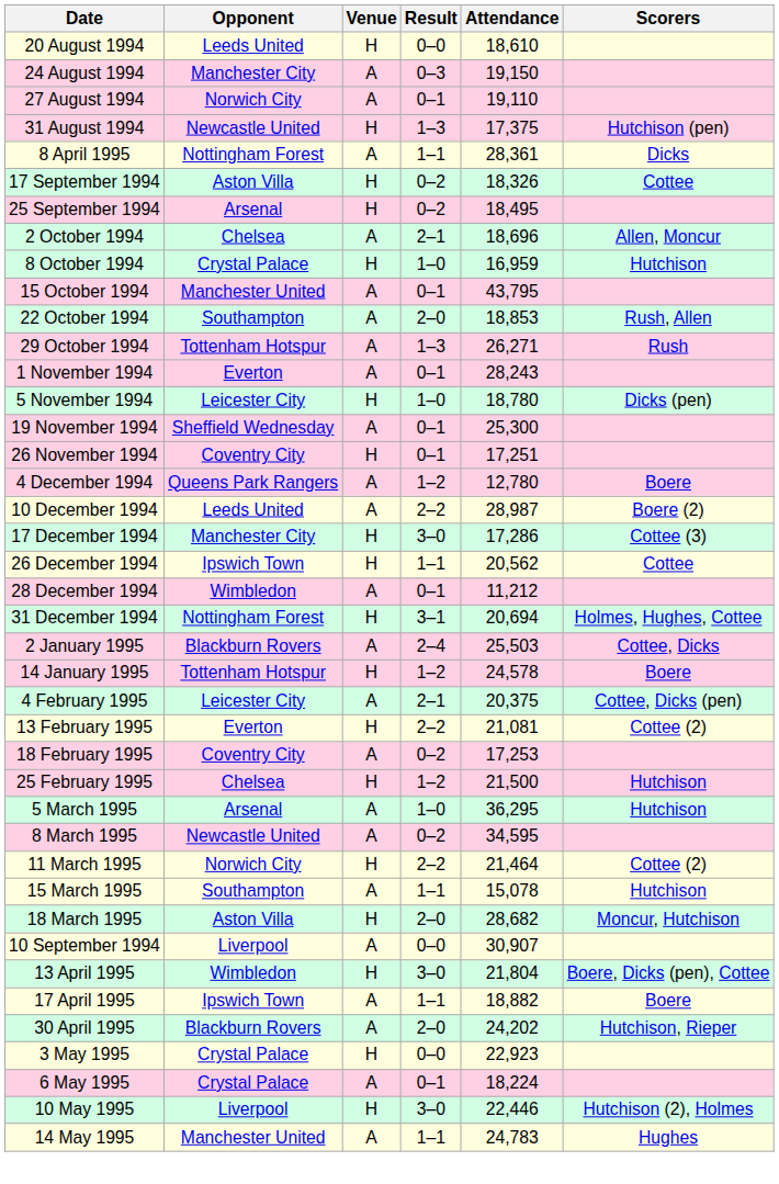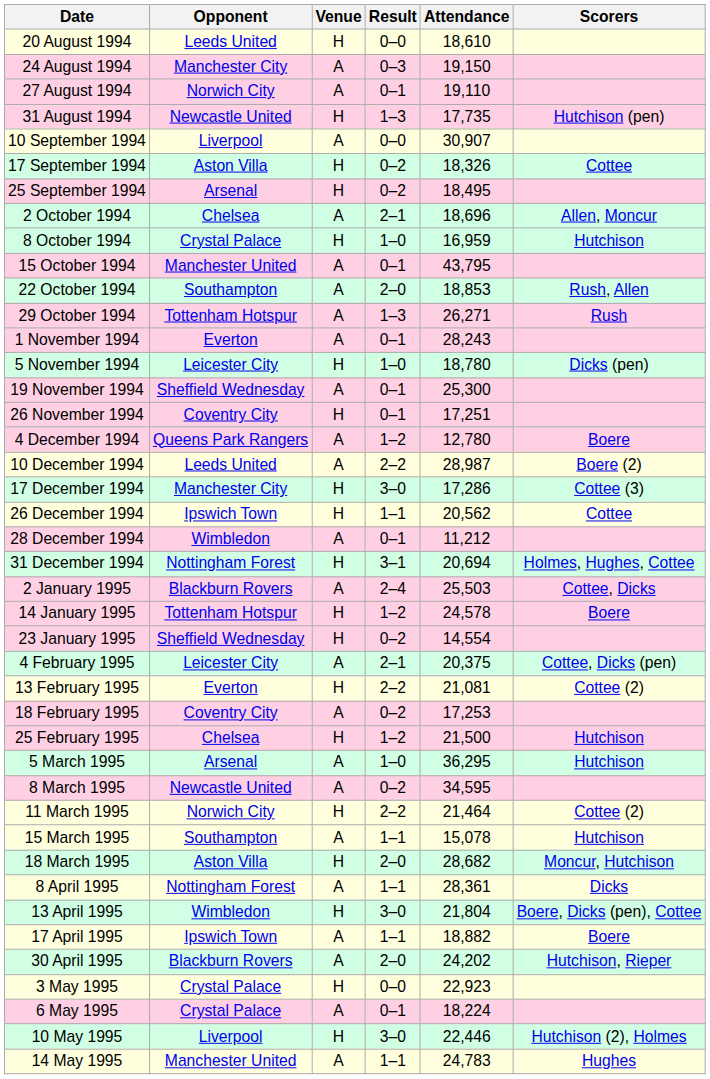31 August 1994 | Attendance: 17,375 -> 17,735
rows swapped: 10 September 1994 <-> 8 April 1995
+ row: 23 January 1995 | Sheffield Wednesday | H | 0–2 | 14,554
